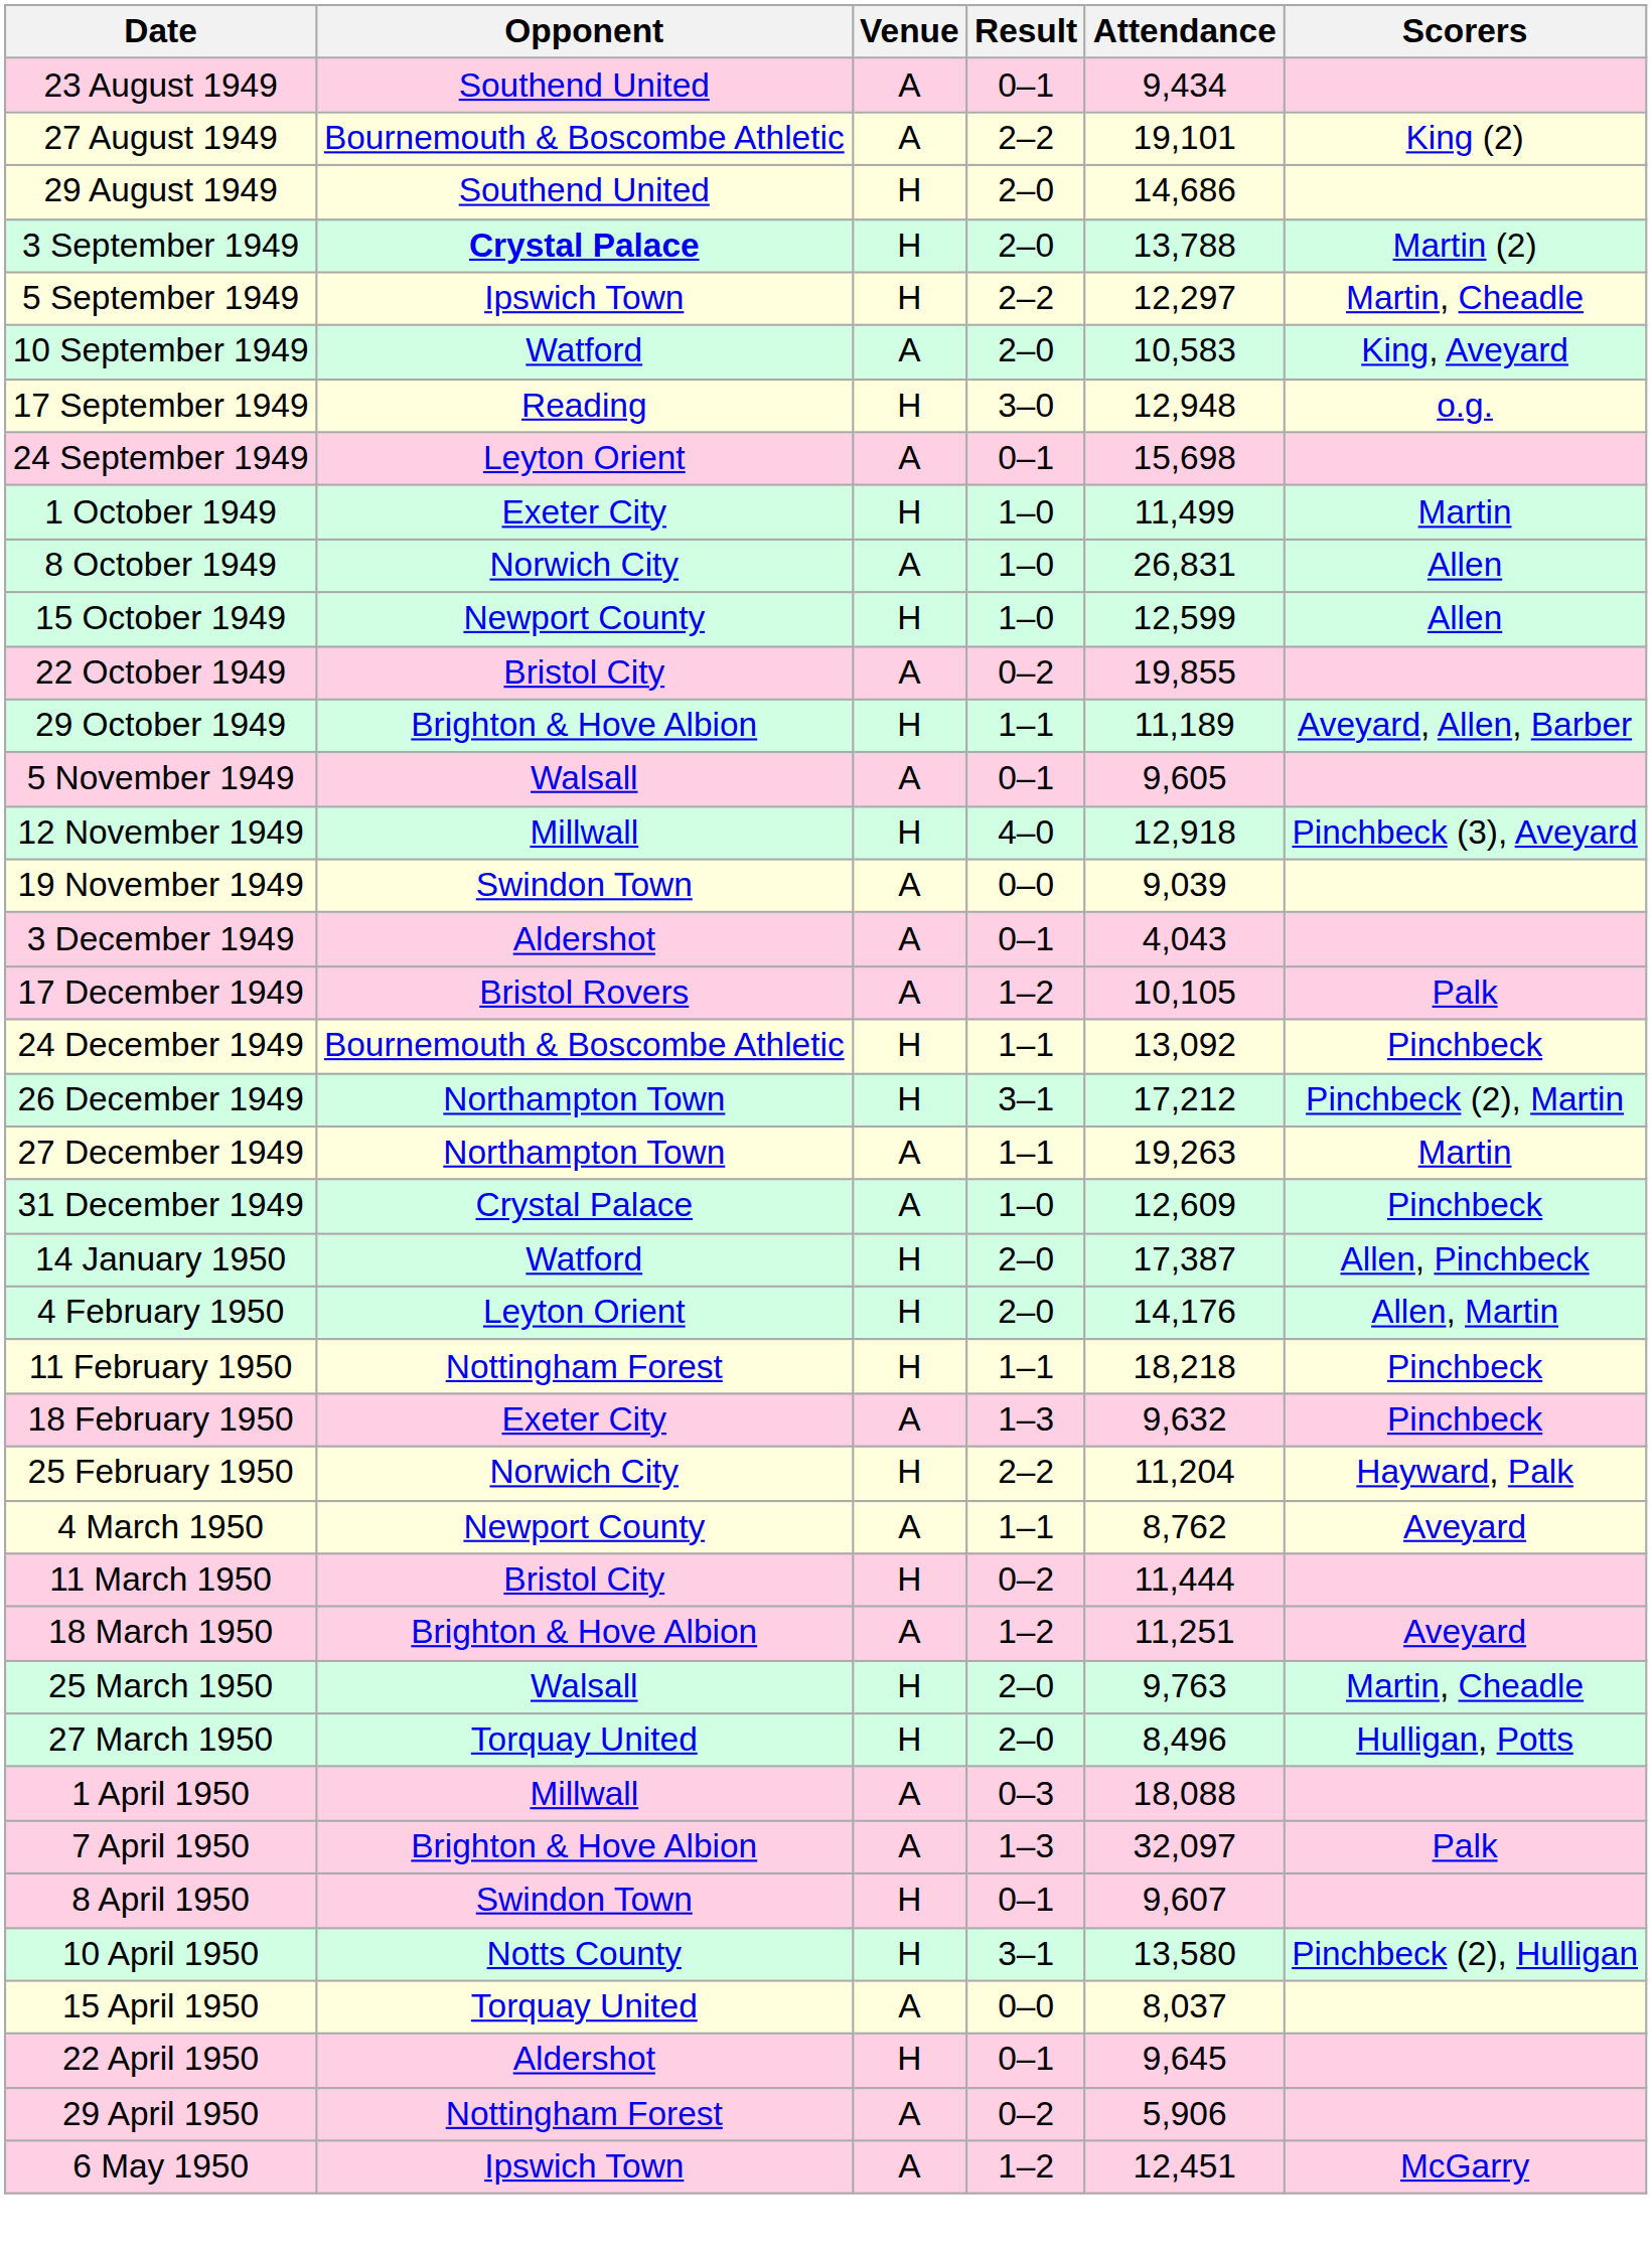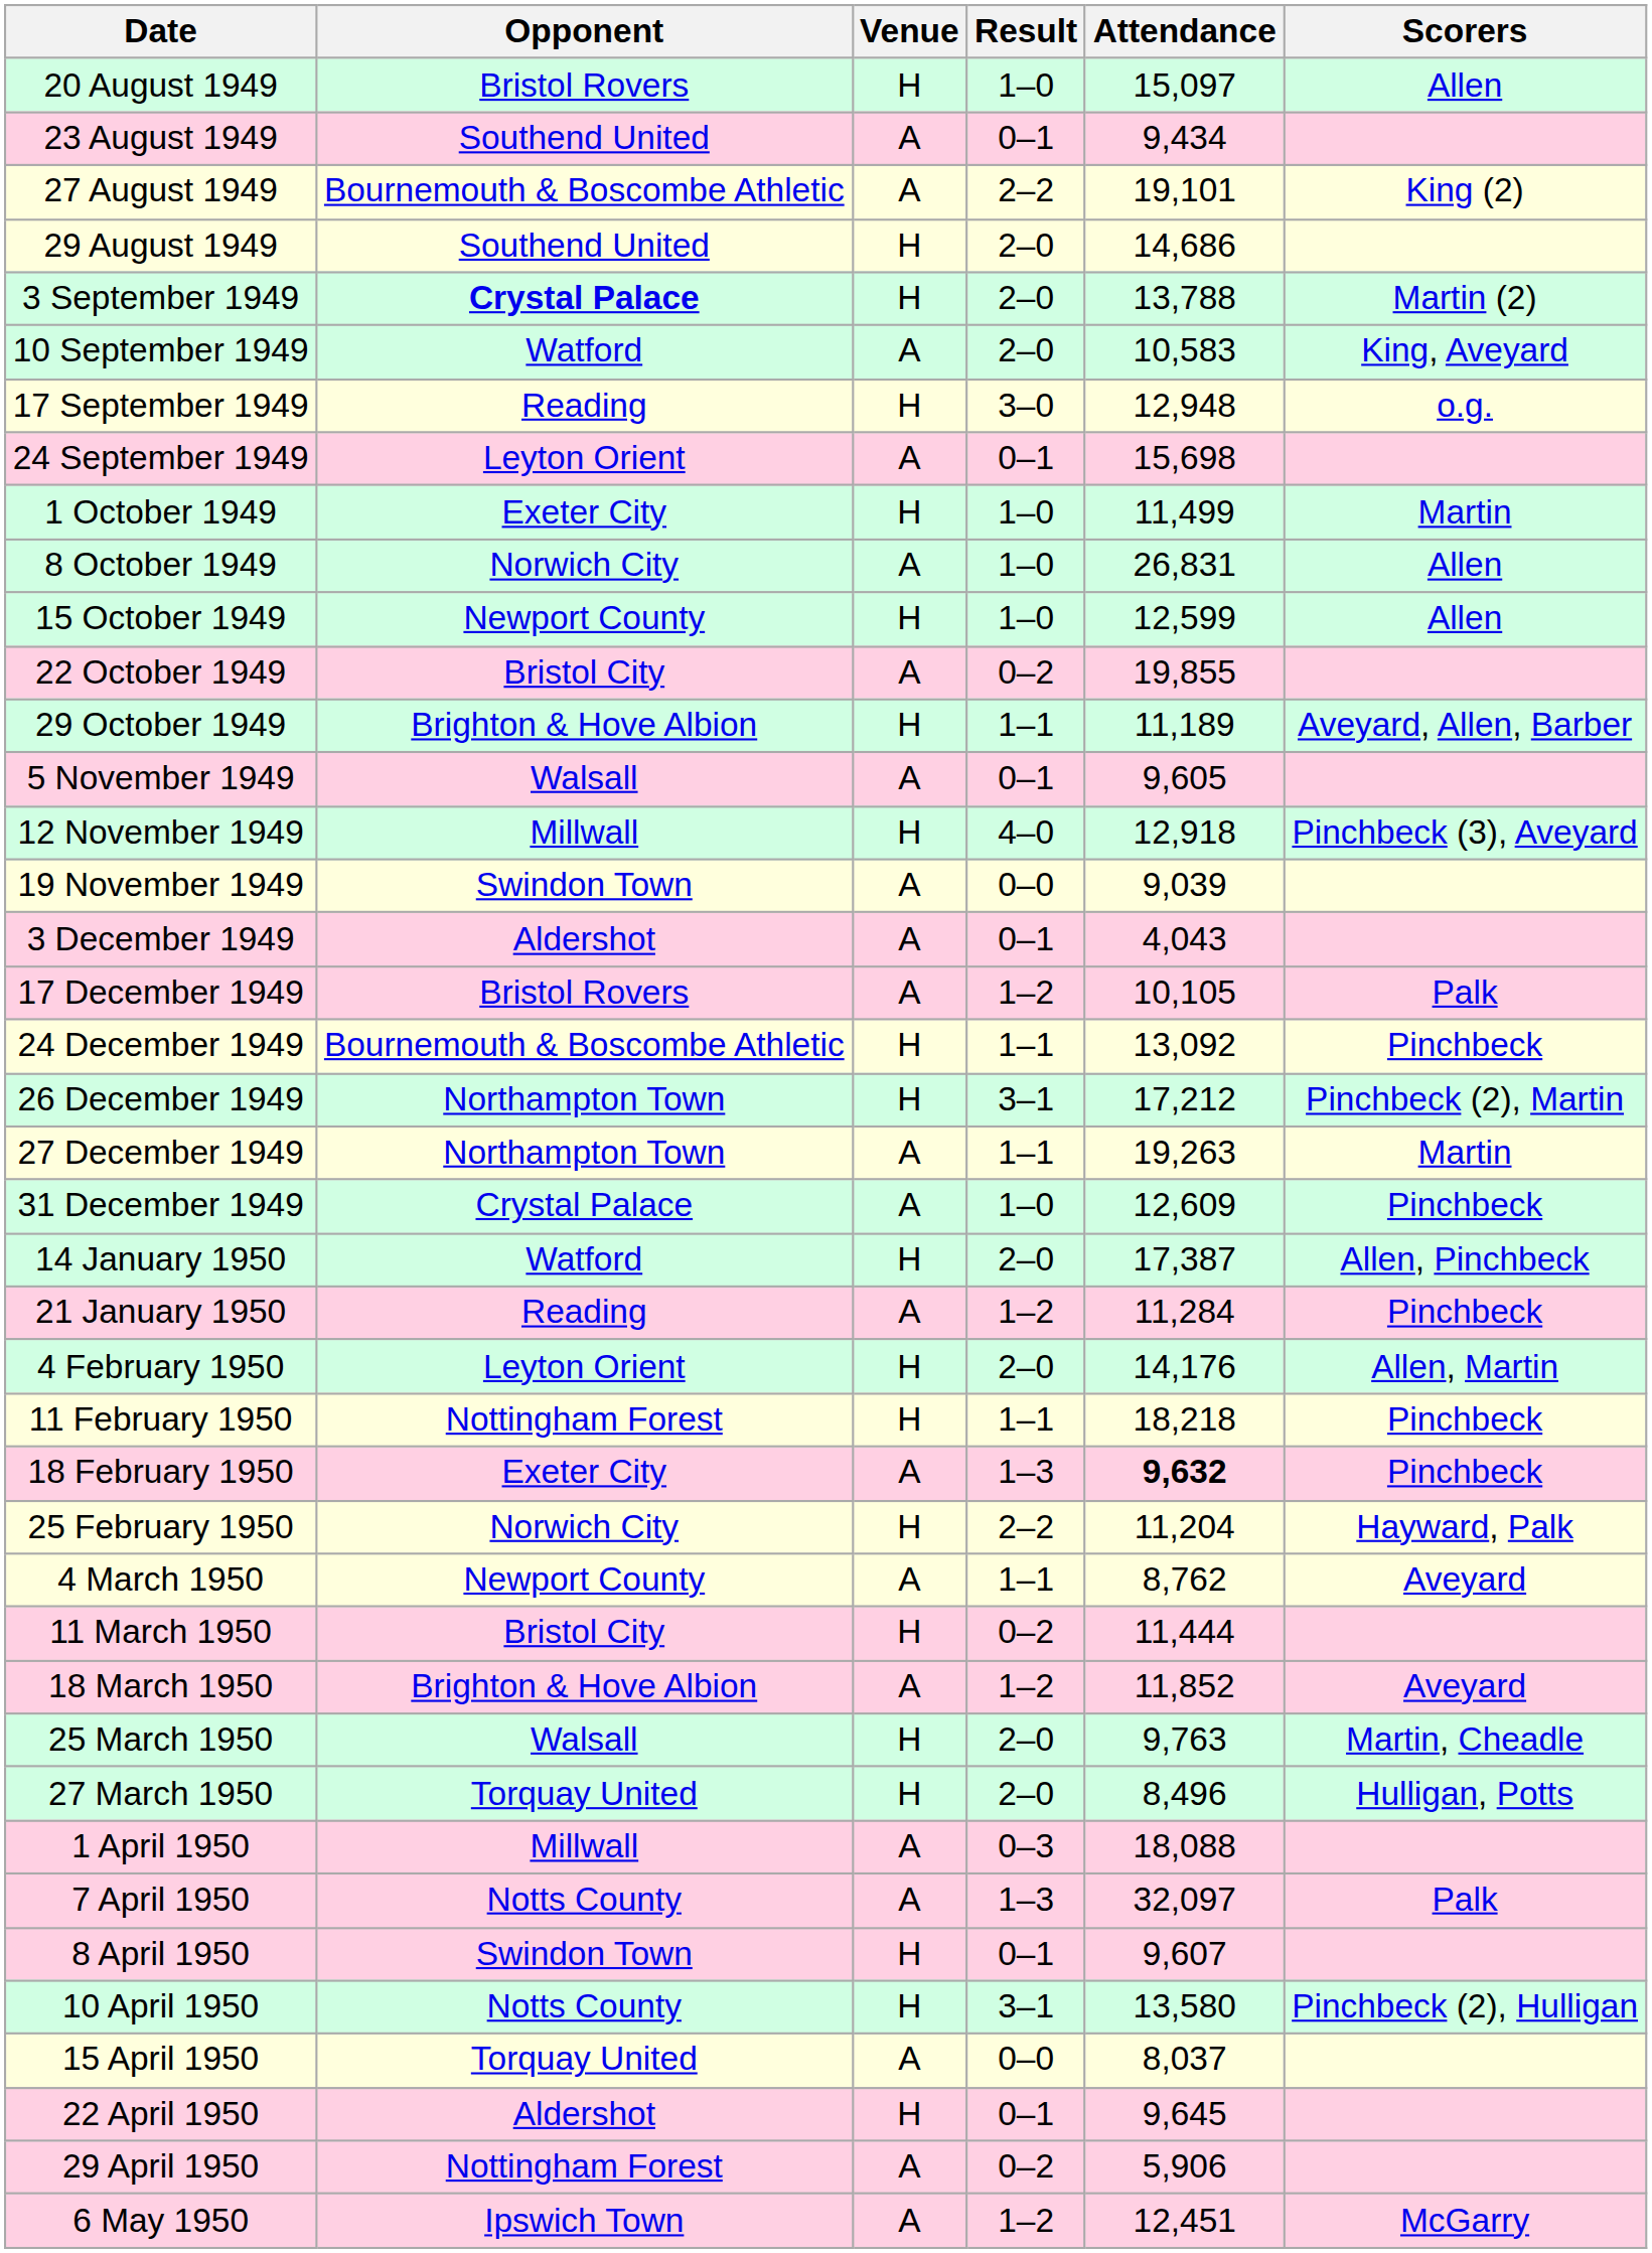+ row: 20 August 1949 | Bristol Rovers | H | 1–0 | 15,097 | Allen
- row: 5 September 1949 | Ipswich Town | H | 2–2 | 12,297 | Martin, Cheadle
+ row: 21 January 1950 | Reading | A | 1–2 | 11,284 | Pinchbeck
18 February 1950 | Attendance: normal -> bold
18 March 1950 | Attendance: 11,251 -> 11,852
7 April 1950 | Opponent: Brighton & Hove Albion -> Notts County
